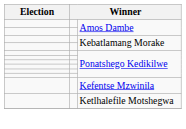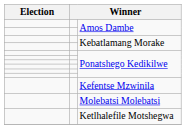+ row: Molebatsi Molebatsi
